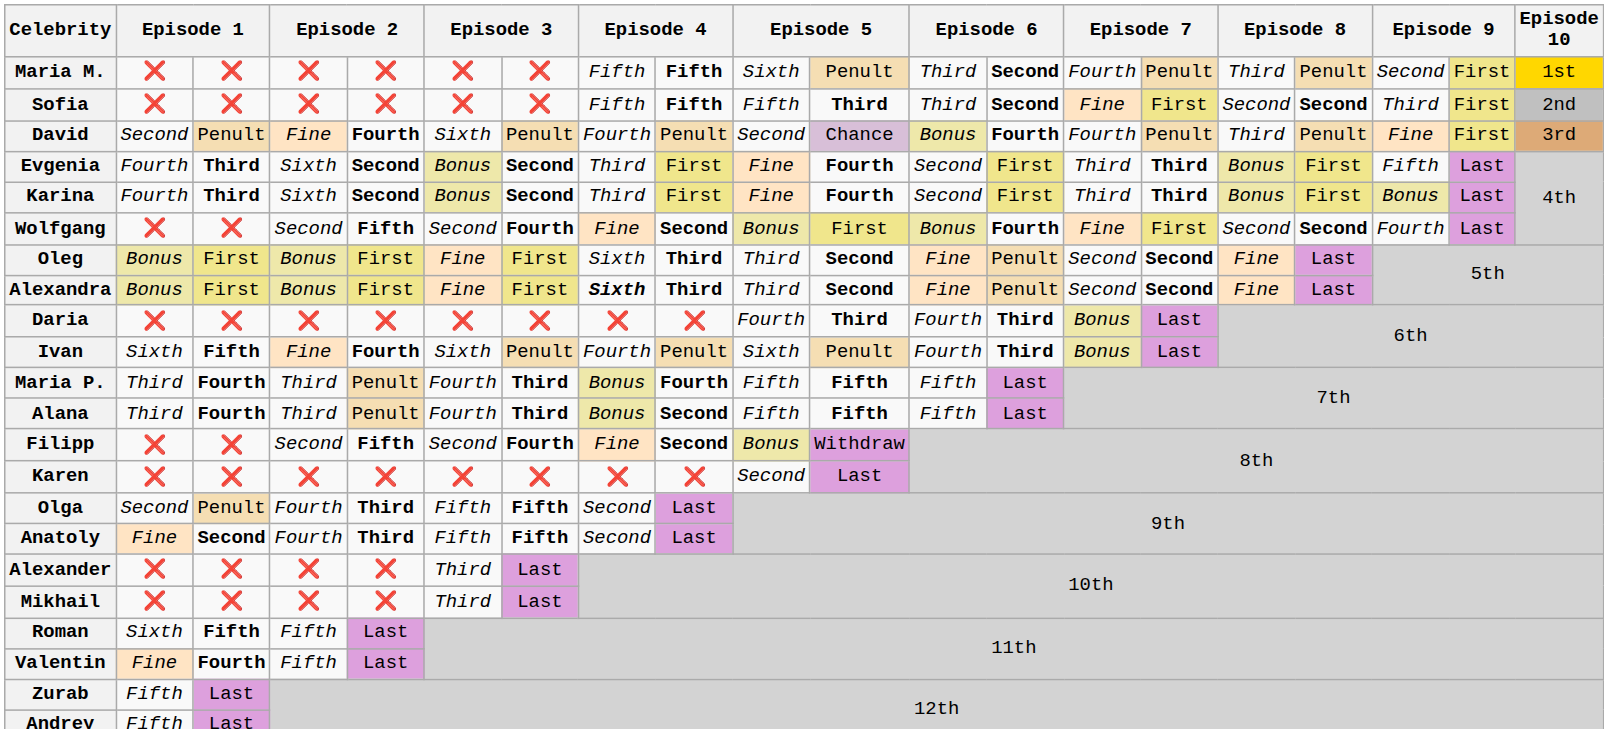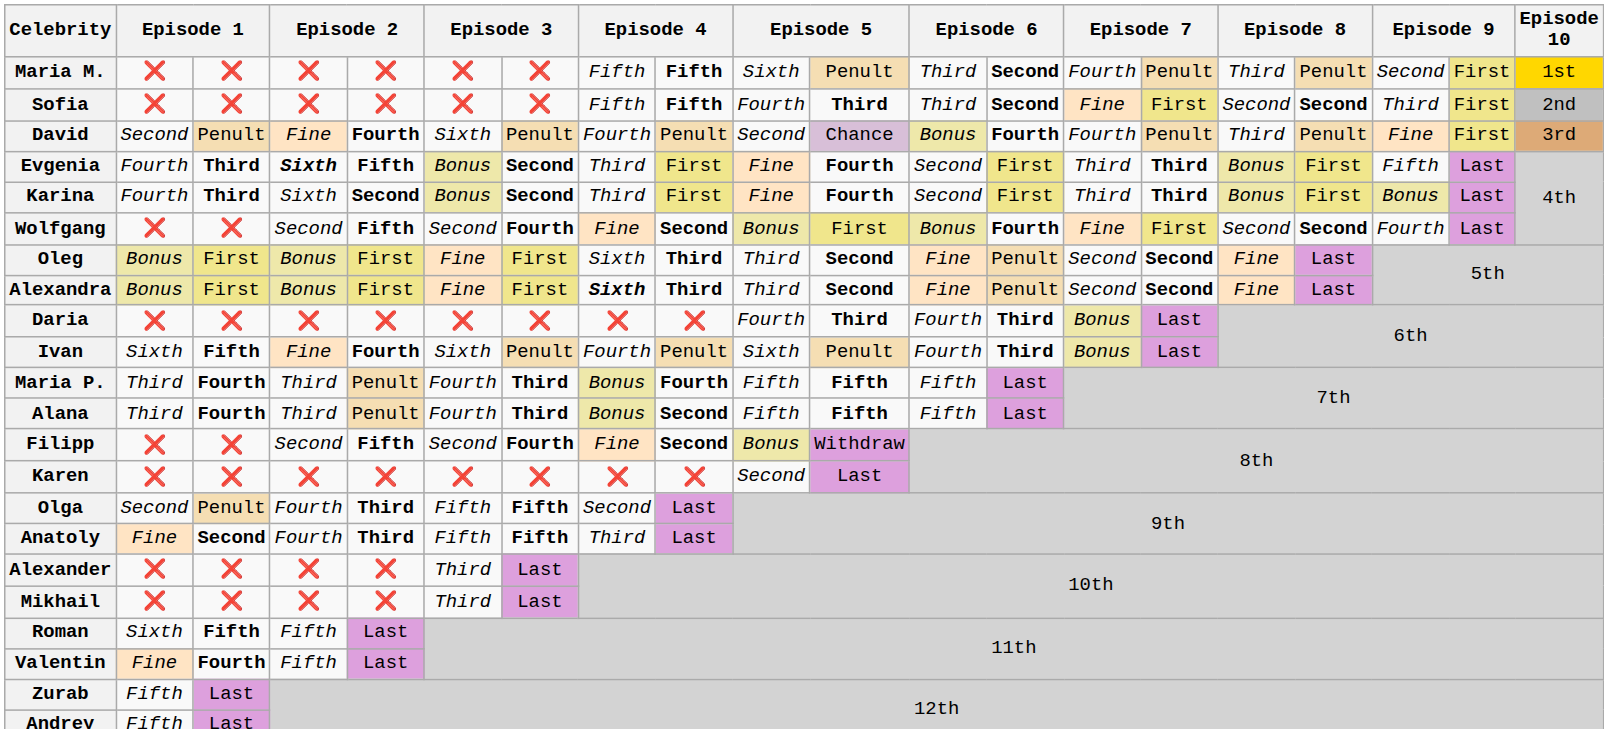Sofia | column 10: Fifth -> Fourth
Evgenia | column 4: normal -> bold
Evgenia | column 5: Second -> Fifth
Anatoly | column 8: Second -> Third
